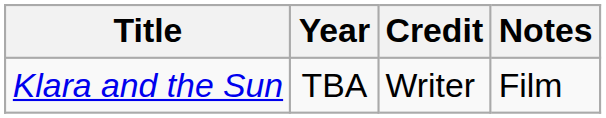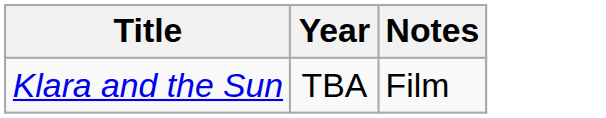- column: Credit | Writer
